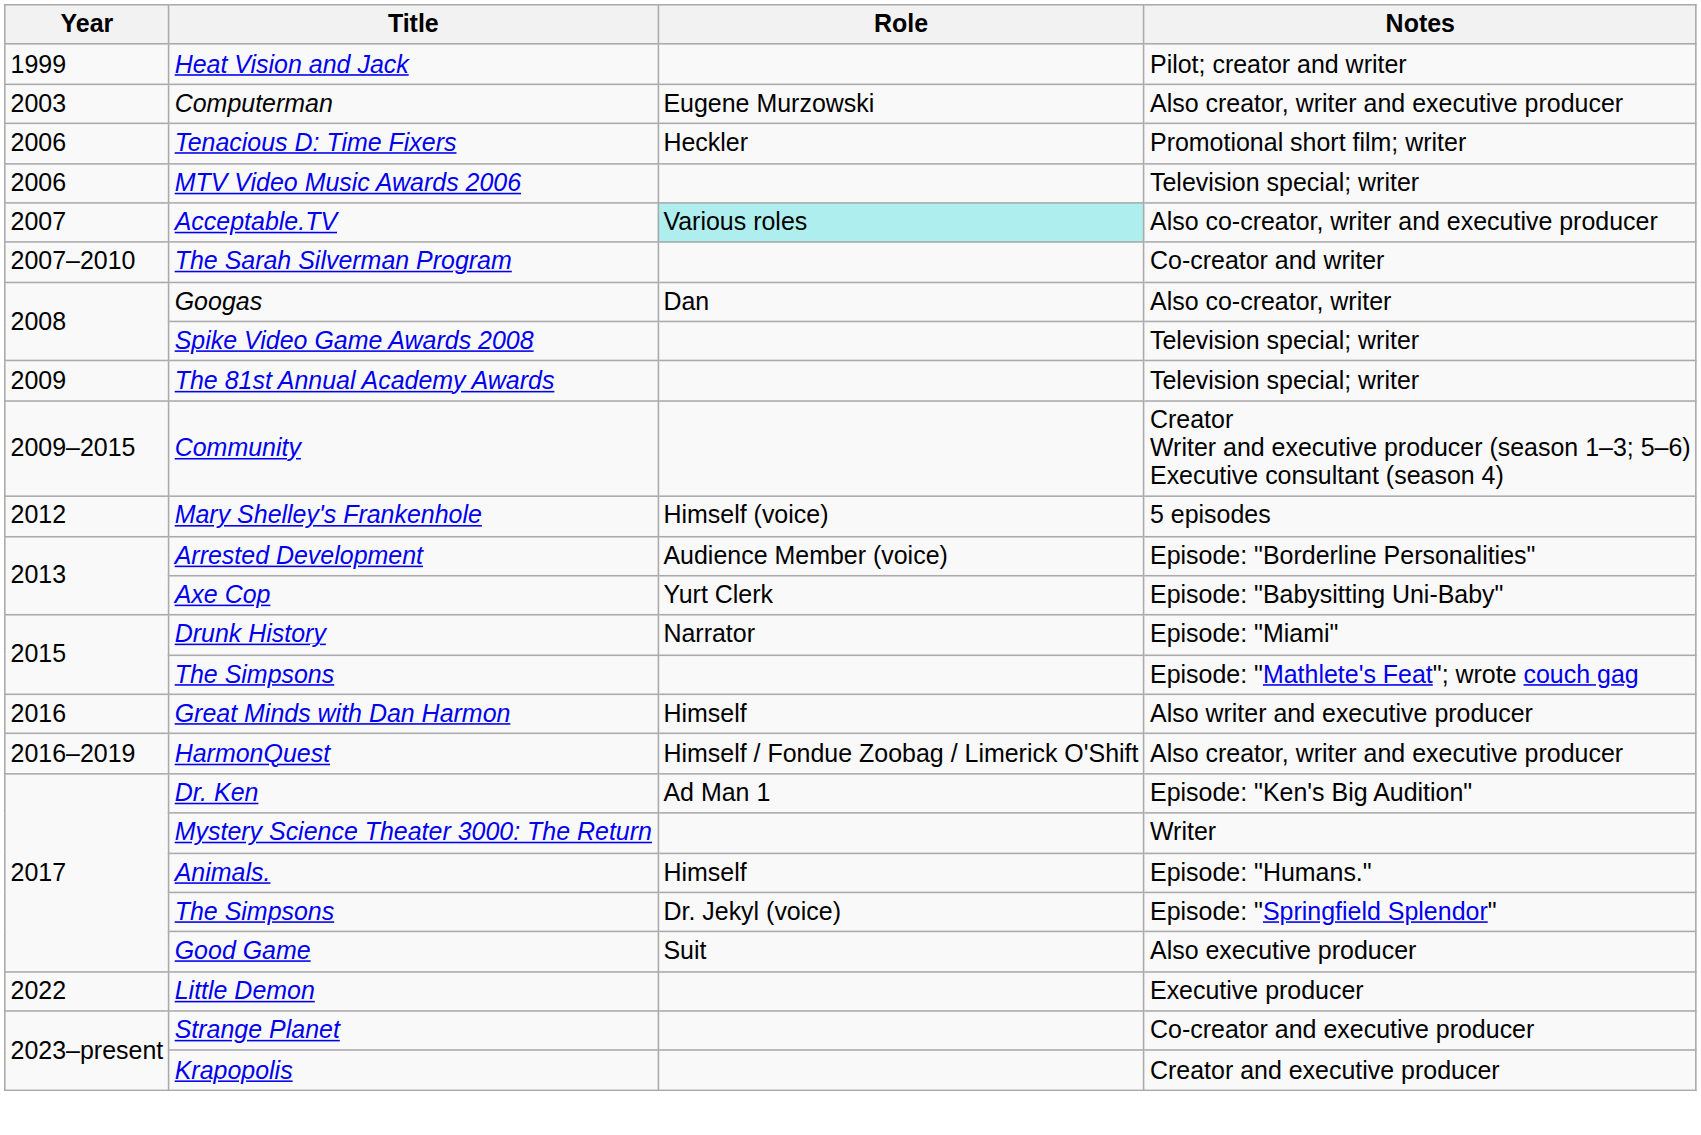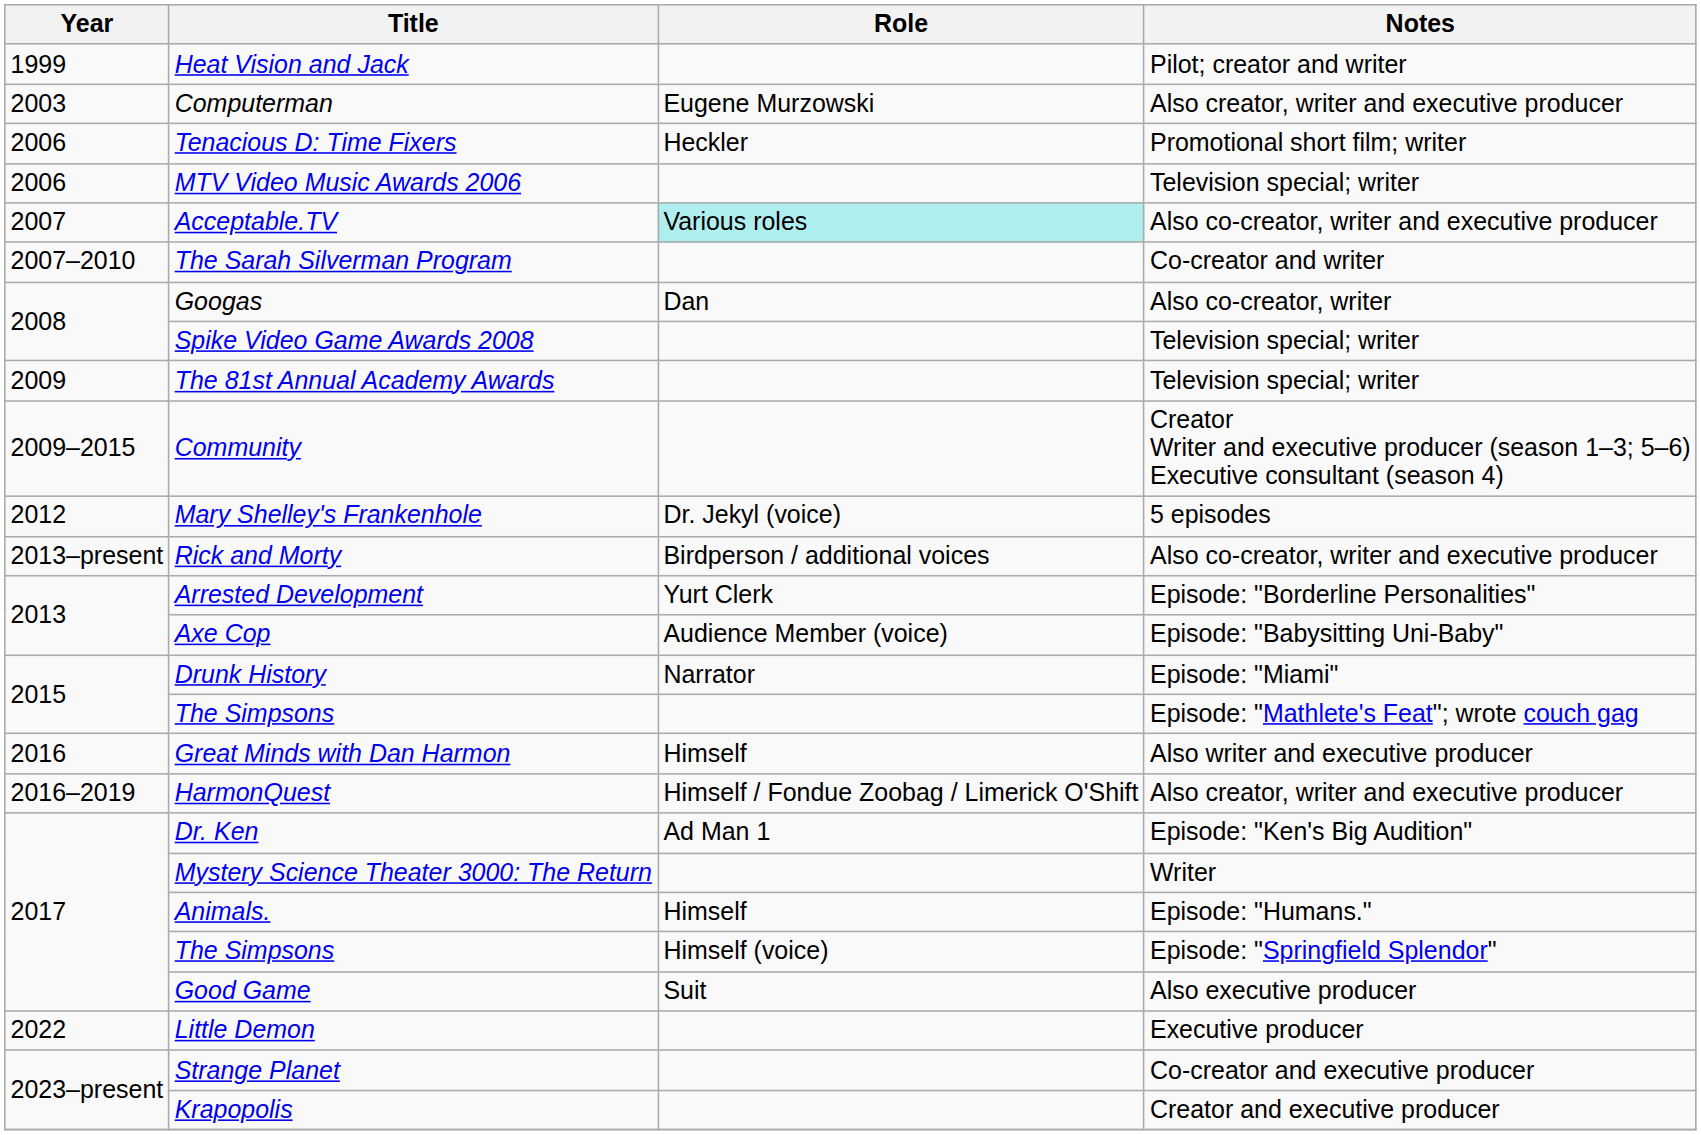Mary Shelley's Frankenhole | Role: Himself (voice) -> Dr. Jekyl (voice)
+ row: 2013–present | Rick and Morty | Birdperson / additional voices | Also co-creator, writer and executive producer
Arrested Development | Role: Audience Member (voice) -> Yurt Clerk
Axe Cop | Role: Yurt Clerk -> Audience Member (voice)
The Simpsons / Episode: "Springfield Splendor" | Role: Dr. Jekyl (voice) -> Himself (voice)
